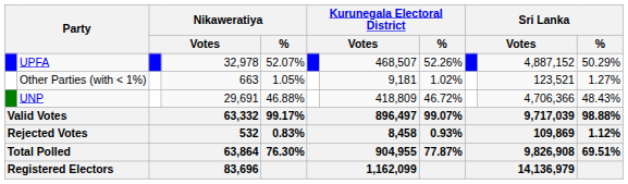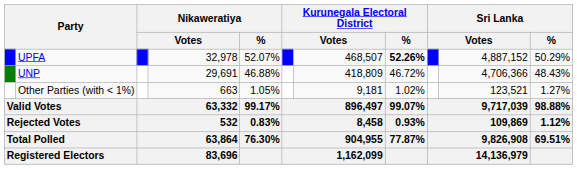UPFA | Kurunegala Electoral District / %: normal -> bold
rows swapped: UNP <-> Other Parties (with < 1%)
